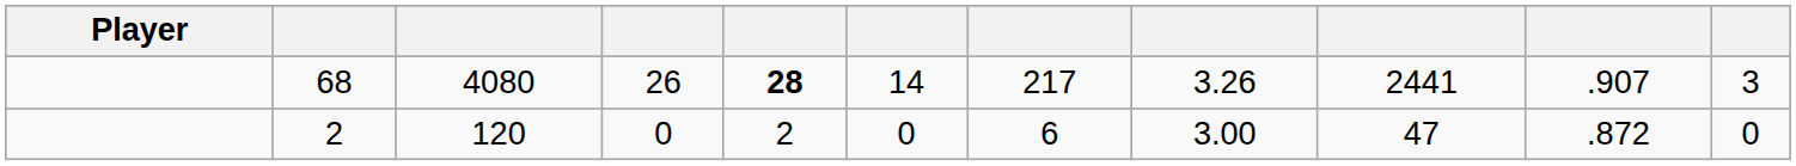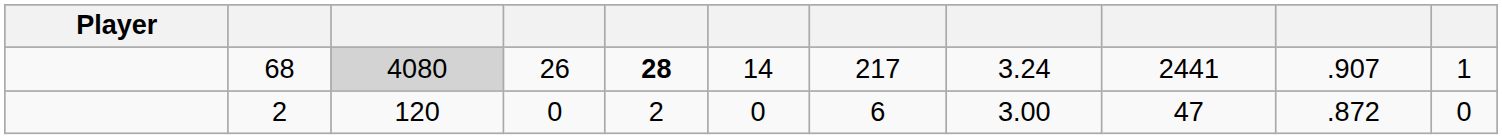68 | column 3: no background -> lightgrey background
68 | column 8: 3.26 -> 3.24
68 | column 11: 3 -> 1
